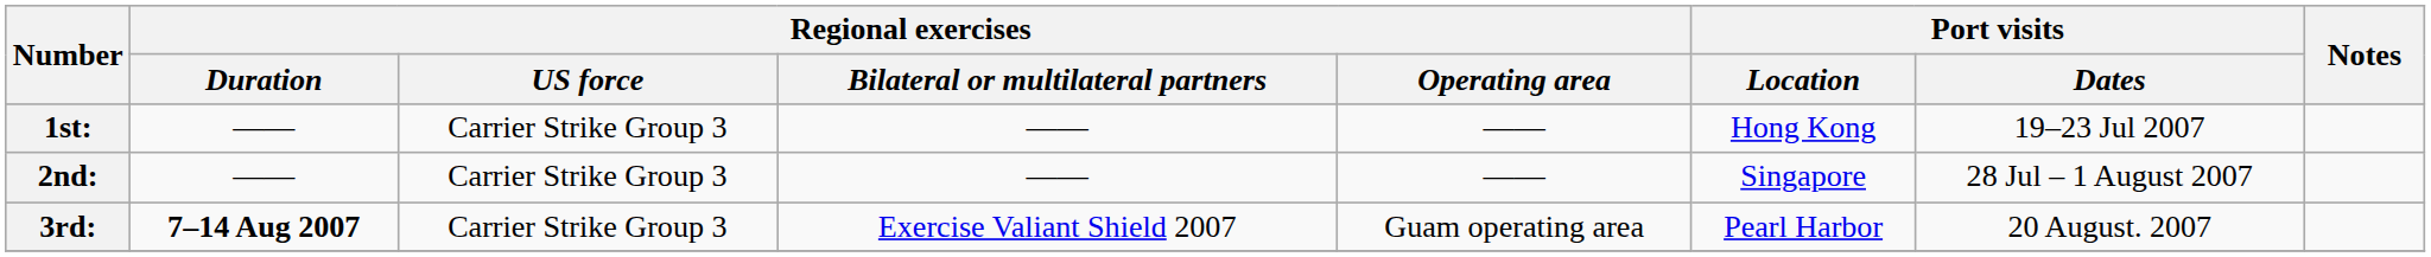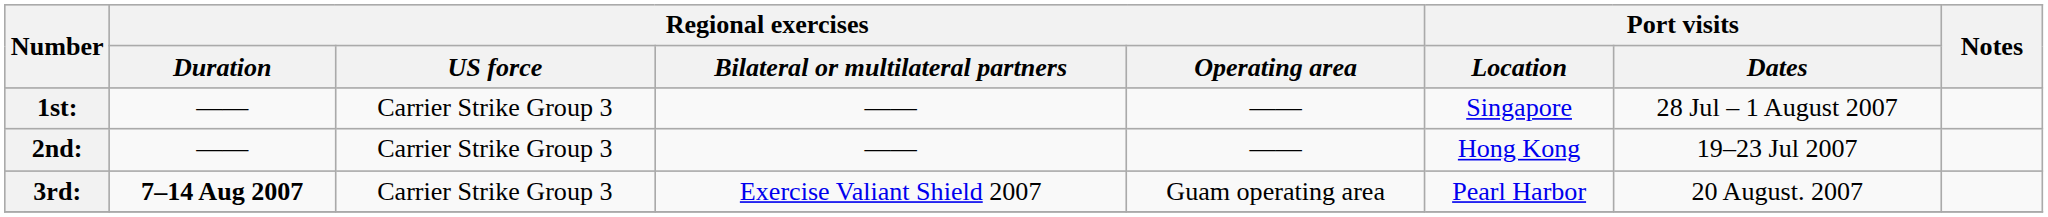1st: | Port visits / Location: Hong Kong -> Singapore
1st: | Port visits / Dates: 19–23 Jul 2007 -> 28 Jul – 1 August 2007
2nd: | Port visits / Location: Singapore -> Hong Kong
2nd: | Port visits / Dates: 28 Jul – 1 August 2007 -> 19–23 Jul 2007
